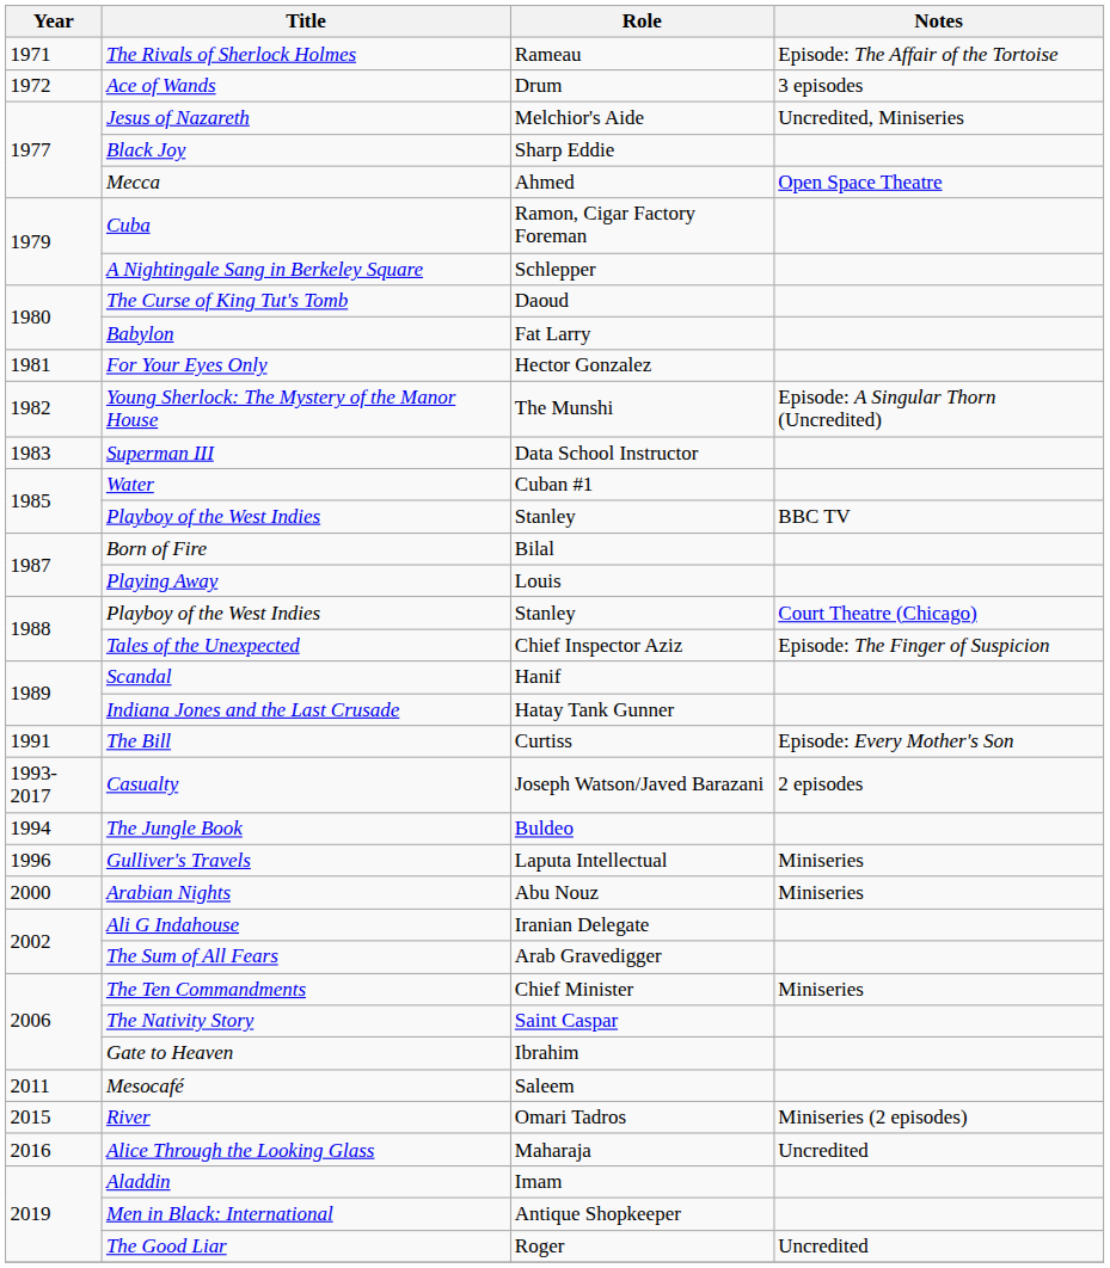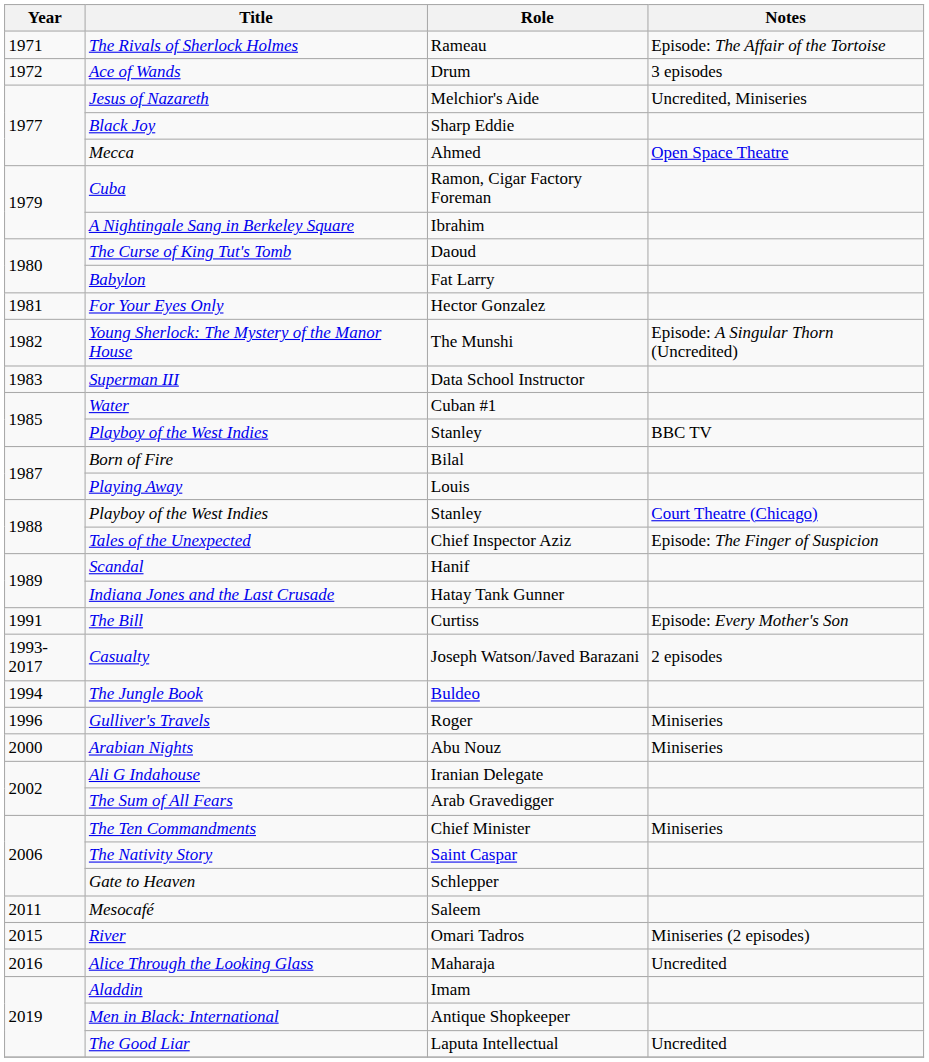A Nightingale Sang in Berkeley Square | Role: Schlepper -> Ibrahim
Gulliver's Travels | Role: Laputa Intellectual -> Roger
Gate to Heaven | Role: Ibrahim -> Schlepper
The Good Liar | Role: Roger -> Laputa Intellectual
